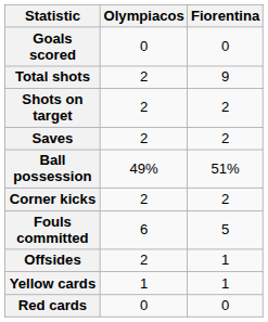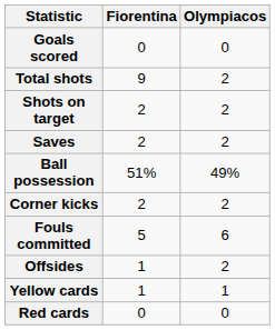columns swapped: Olympiacos <-> Fiorentina
